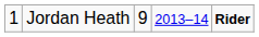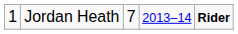Jordan Heath | column 3: 9 -> 7
